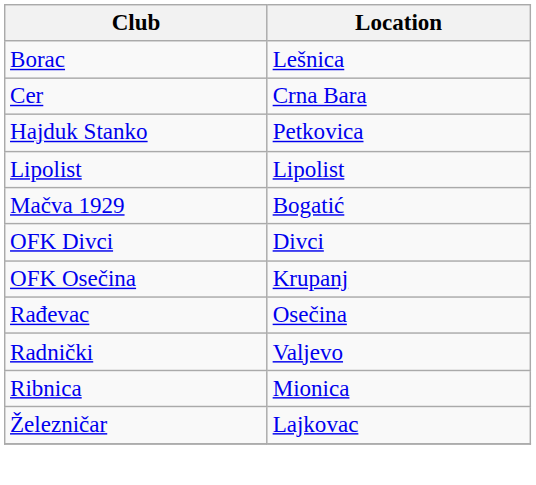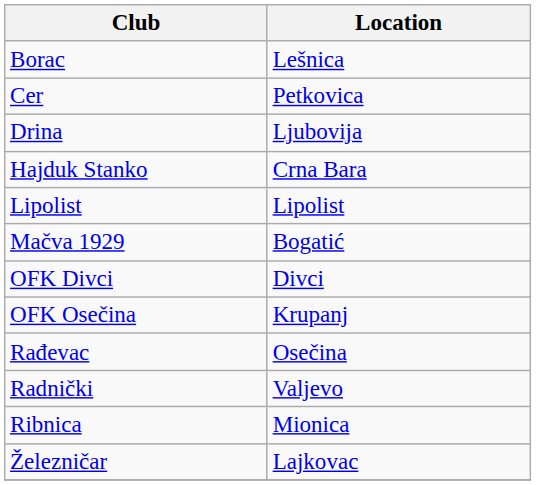Cer | Location: Crna Bara -> Petkovica
+ row: Drina | Ljubovija
Hajduk Stanko | Location: Petkovica -> Crna Bara
